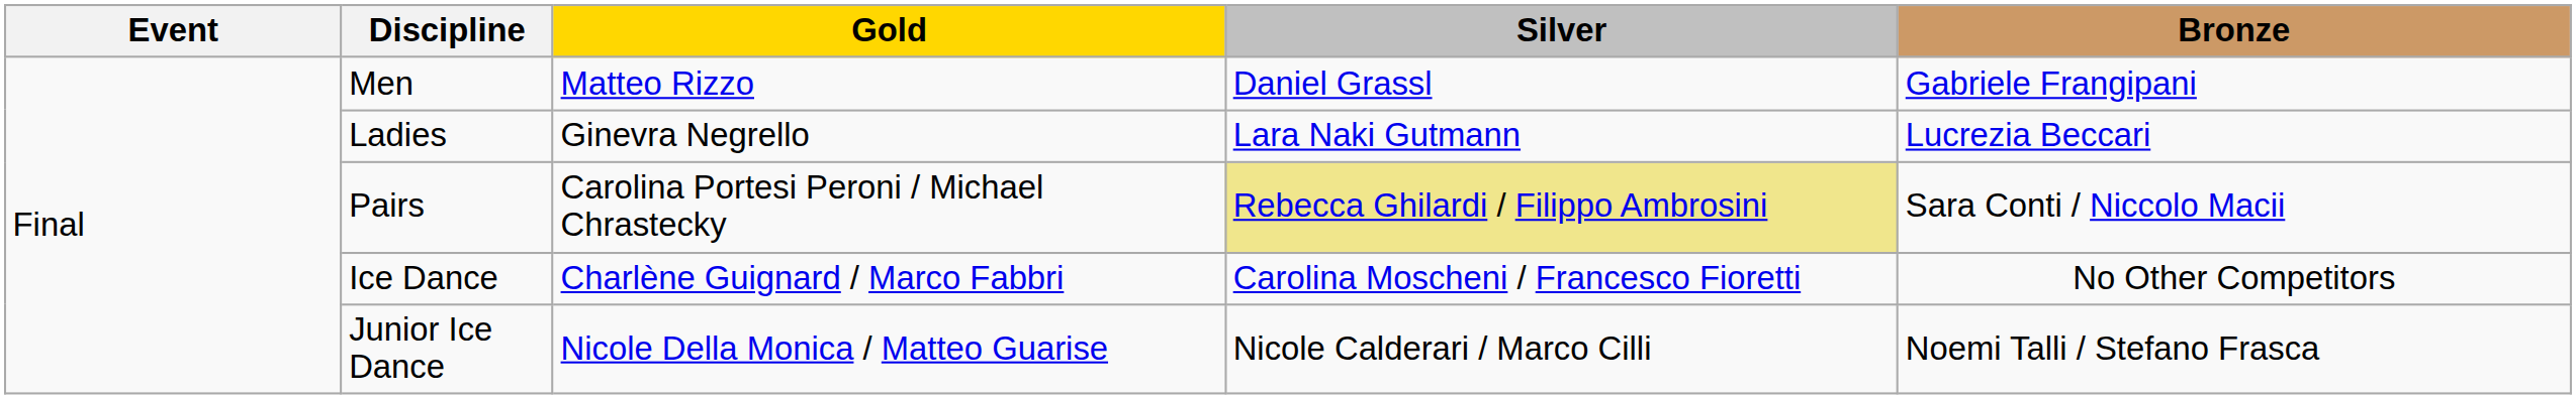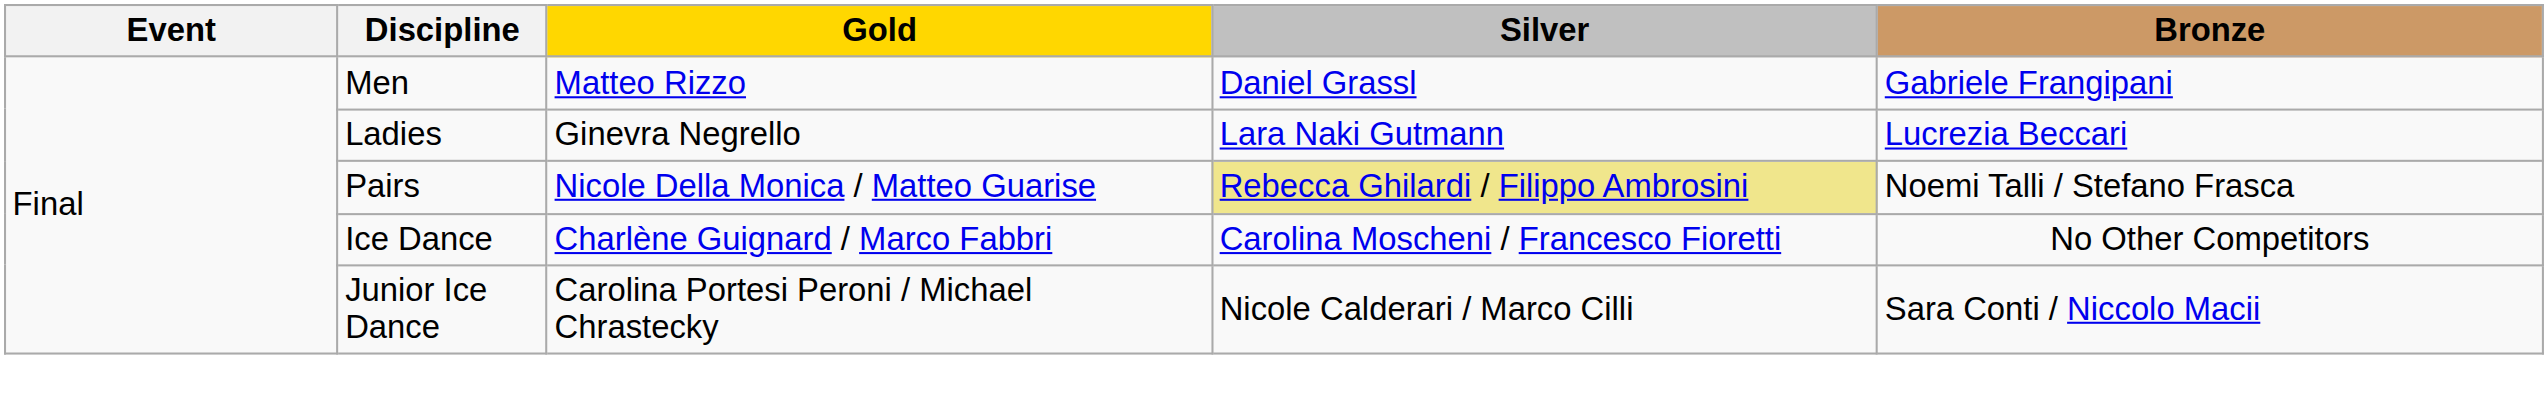Pairs | Gold: Carolina Portesi Peroni / Michael Chrastecky -> Nicole Della Monica / Matteo Guarise
Pairs | Bronze: Sara Conti / Niccolo Macii -> Noemi Talli / Stefano Frasca
Junior Ice Dance | Gold: Nicole Della Monica / Matteo Guarise -> Carolina Portesi Peroni / Michael Chrastecky
Junior Ice Dance | Bronze: Noemi Talli / Stefano Frasca -> Sara Conti / Niccolo Macii
